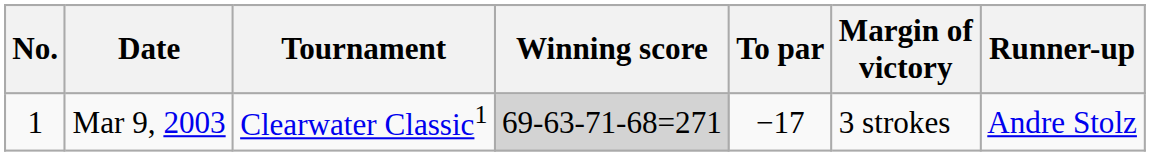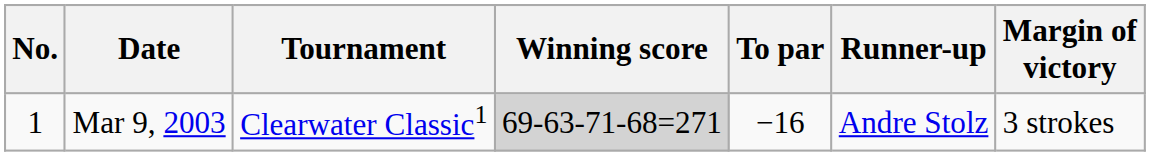columns swapped: Margin of victory <-> Runner-up
Mar 9, 2003 | To par: −17 -> −16
